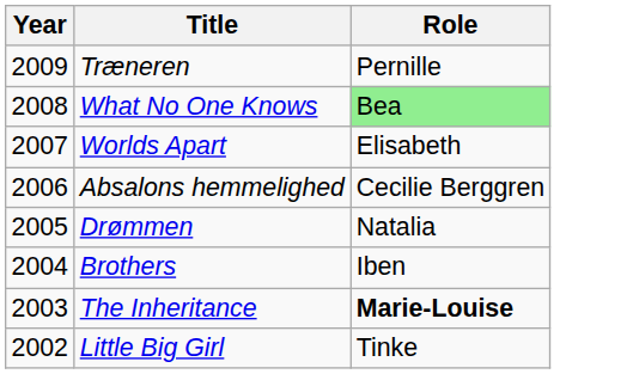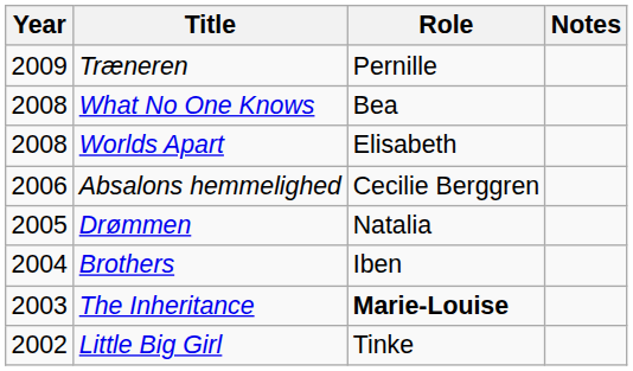+ column: Notes
What No One Knows | Role: lightgreen background -> no background
Worlds Apart | Year: 2007 -> 2008
